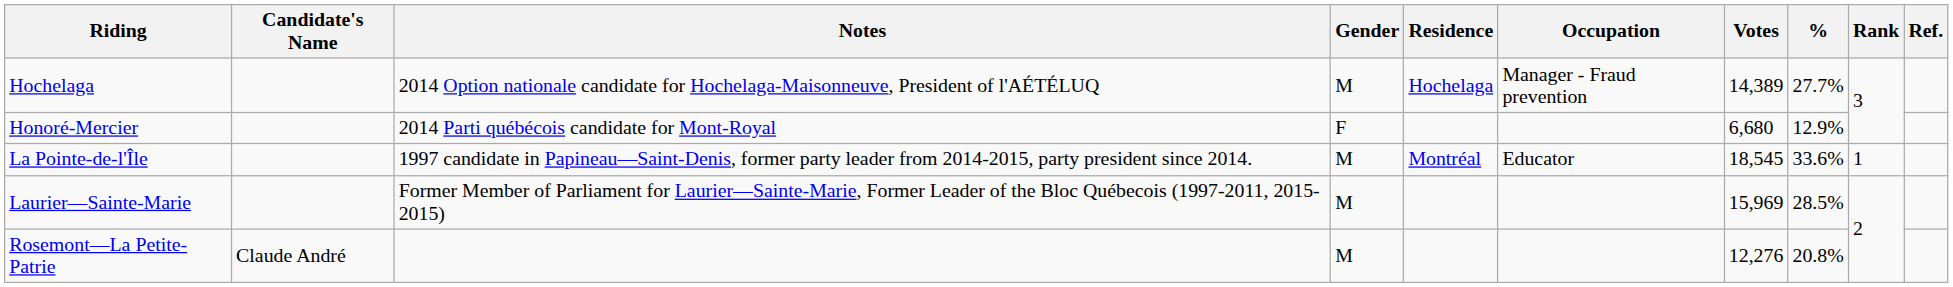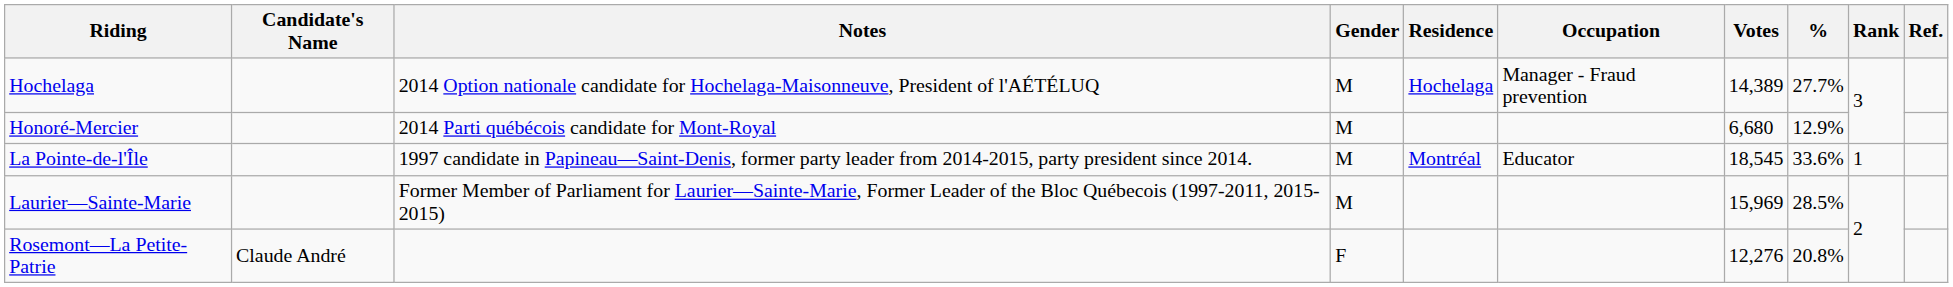Honoré-Mercier | Gender: F -> M
Rosemont—La Petite-Patrie | Gender: M -> F
